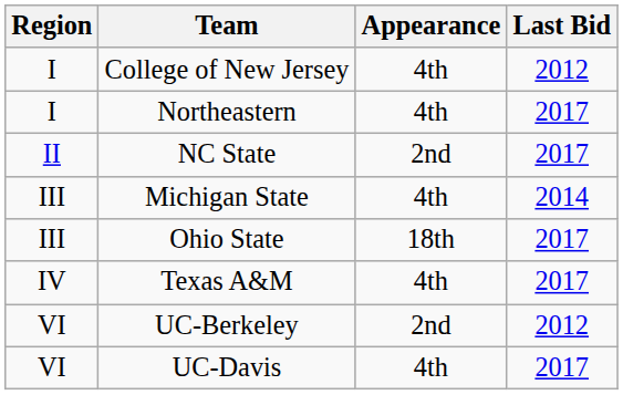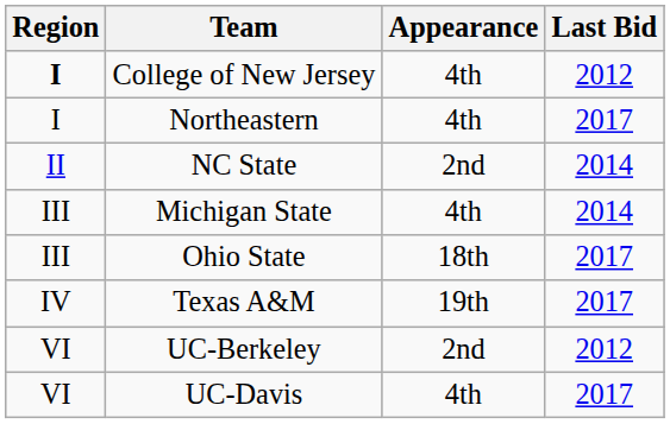College of New Jersey | Region: normal -> bold
NC State | Last Bid: 2017 -> 2014
Texas A&M | Appearance: 4th -> 19th
